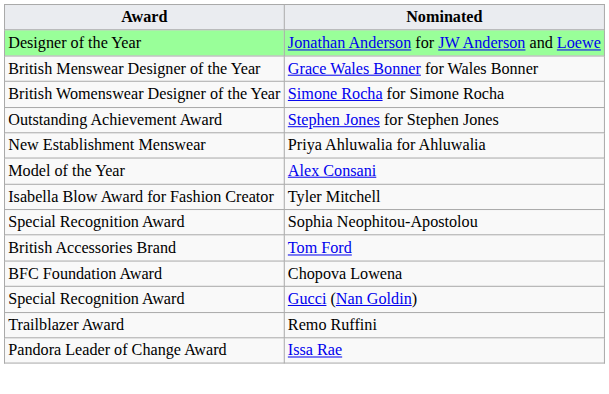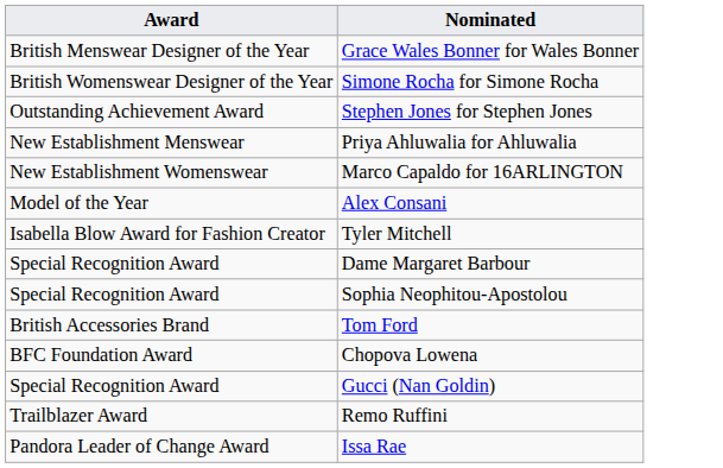- row: Designer of the Year | Jonathan Anderson for JW Anderson and Loewe
+ row: New Establishment Womenswear | Marco Capaldo for 16ARLINGTON
+ row: Special Recognition Award | Dame Margaret Barbour
